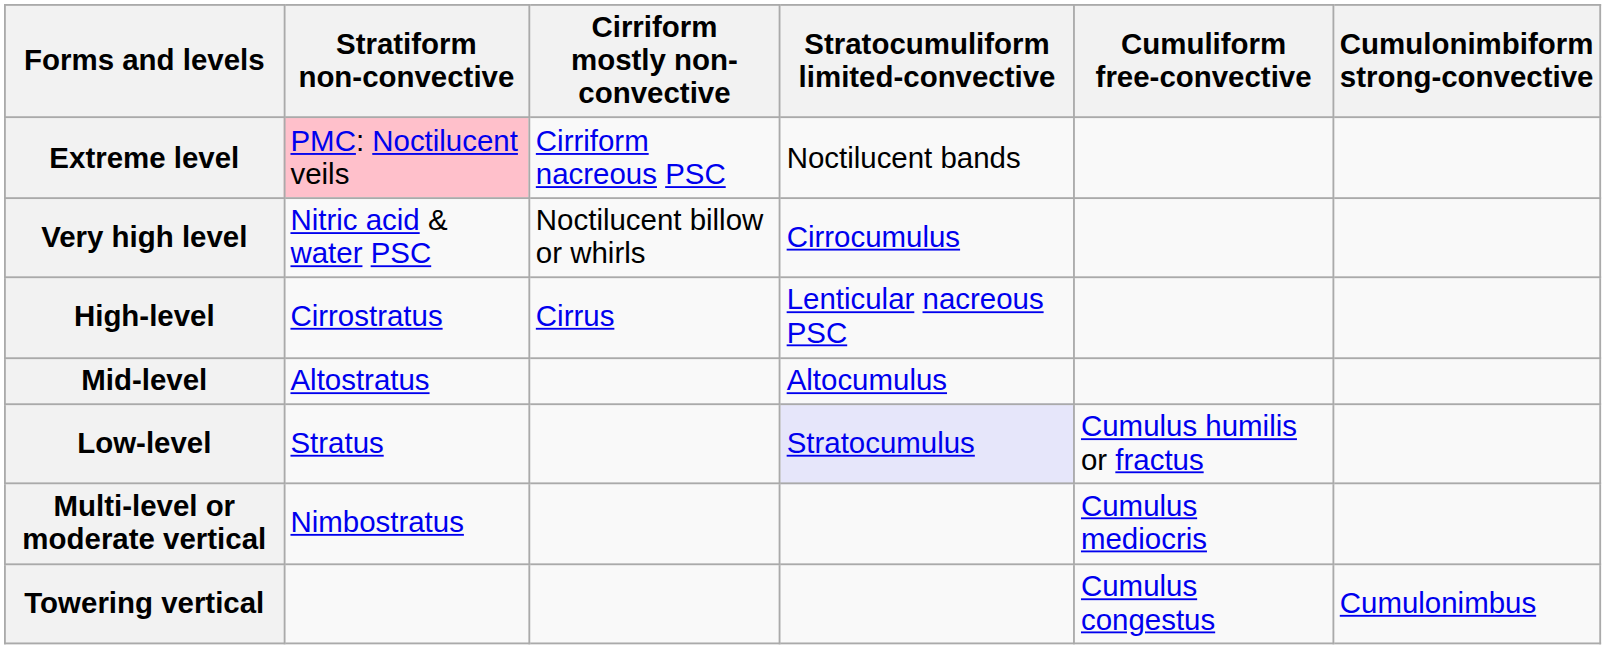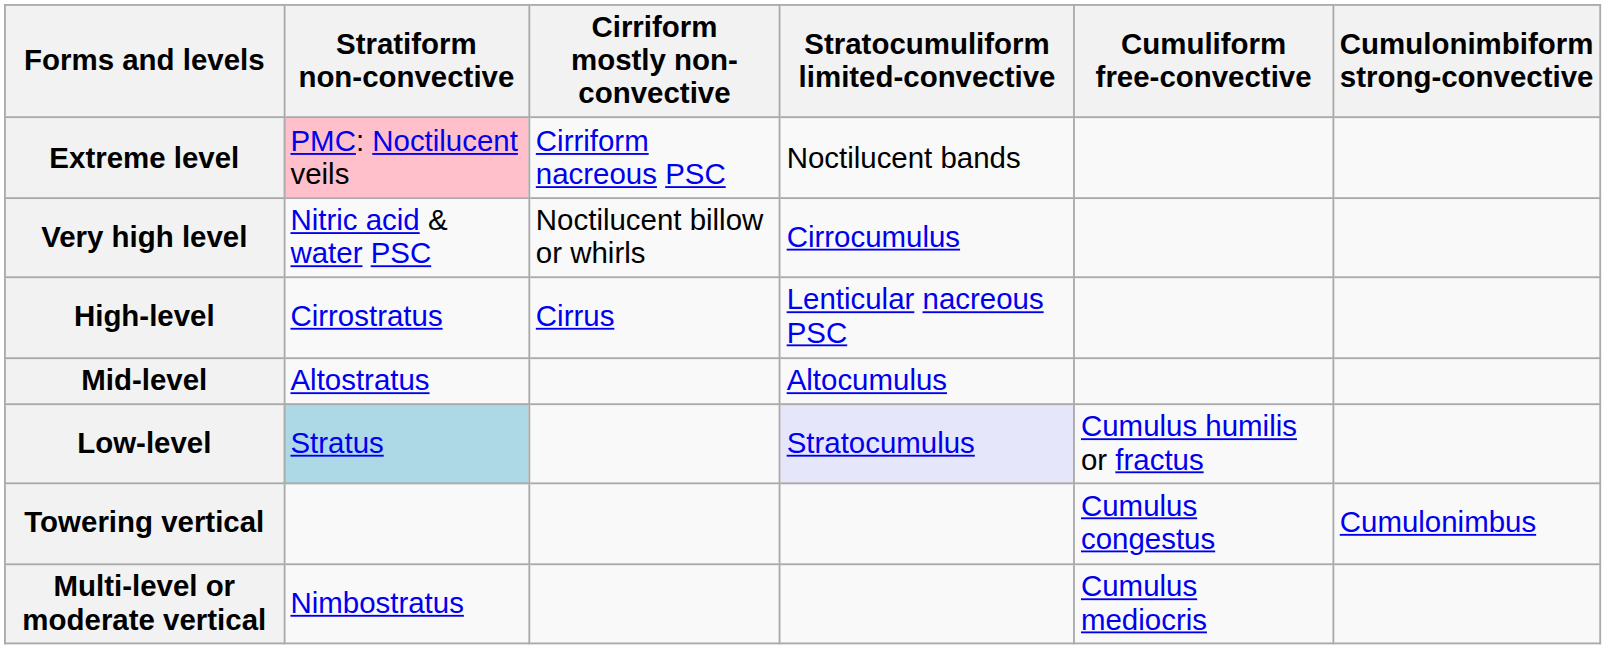Low-level | Stratiform non-convective: no background -> lightblue background
rows swapped: Multi-level or moderate vertical <-> Towering vertical
